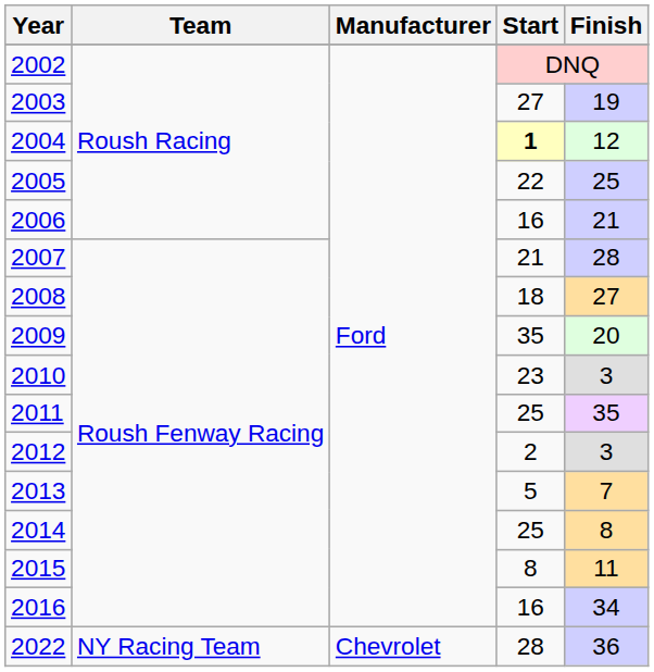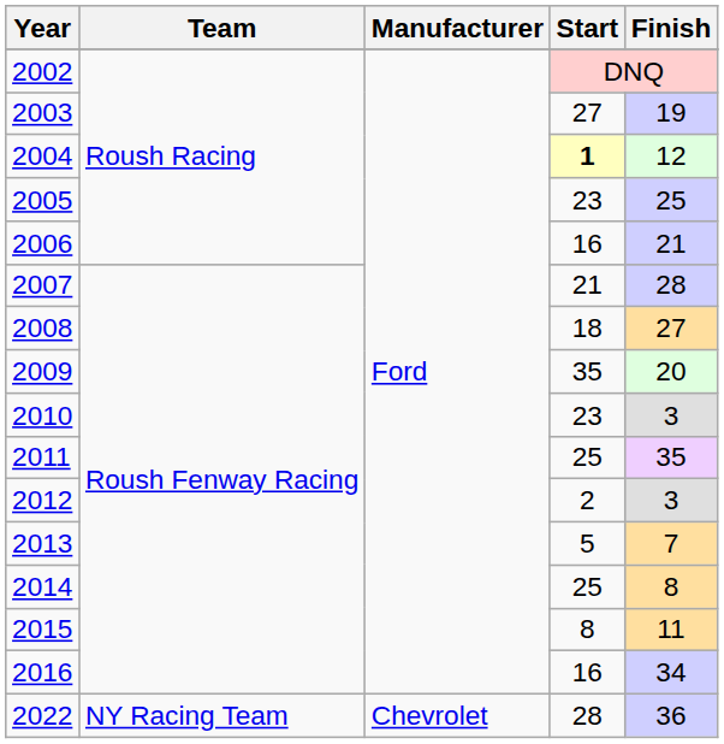2005 | Start: 22 -> 23
